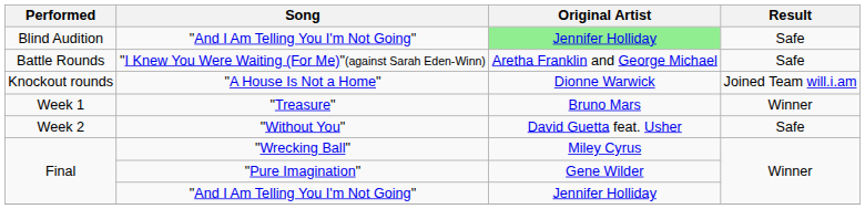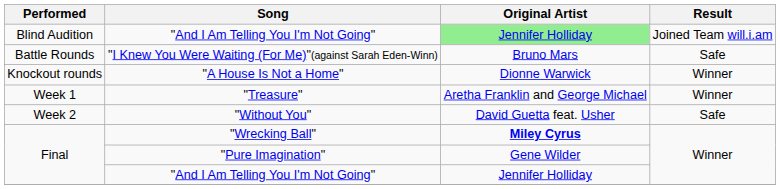Blind Audition / "And I Am Telling You I'm Not Going" | Result: Safe -> Joined Team will.i.am
"I Knew You Were Waiting (For Me)"(against Sarah Eden-Winn) | Original Artist: Aretha Franklin and George Michael -> Bruno Mars
"A House Is Not a Home" | Result: Joined Team will.i.am -> Winner
"Treasure" | Original Artist: Bruno Mars -> Aretha Franklin and George Michael
"Wrecking Ball" | Original Artist: normal -> bold
